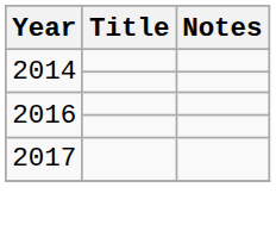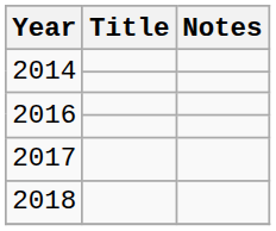+ row: 2018
